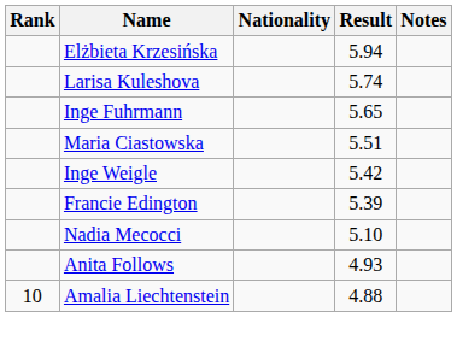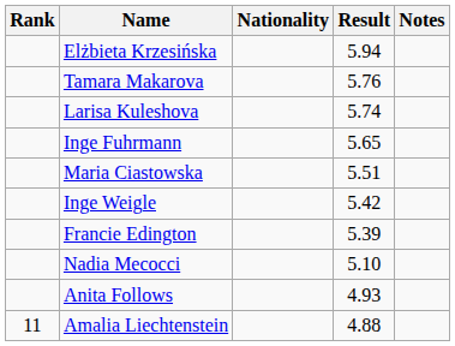+ row: Tamara Makarova | 5.76
Amalia Liechtenstein | Rank: 10 -> 11
